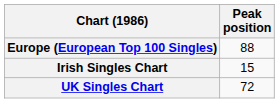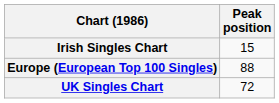rows swapped: Europe (European Top 100 Singles) <-> Irish Singles Chart
